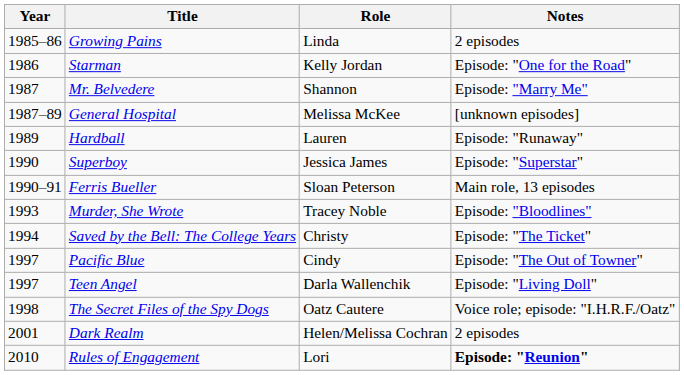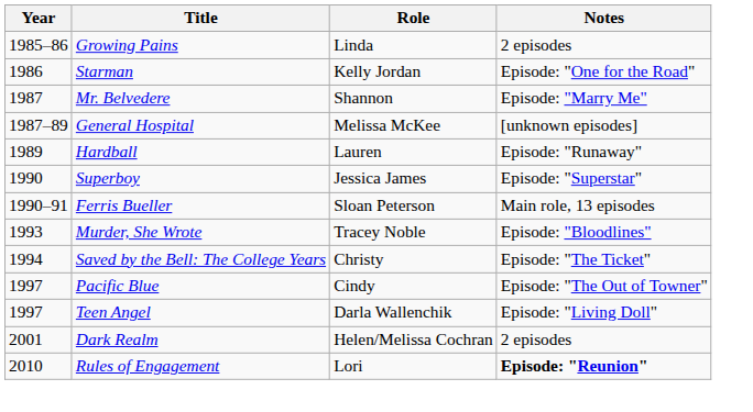- row: 1998 | The Secret Files of the Spy Dogs | Oatz Cautere | Voice role; episode: "I.H.R.F./Oatz"
